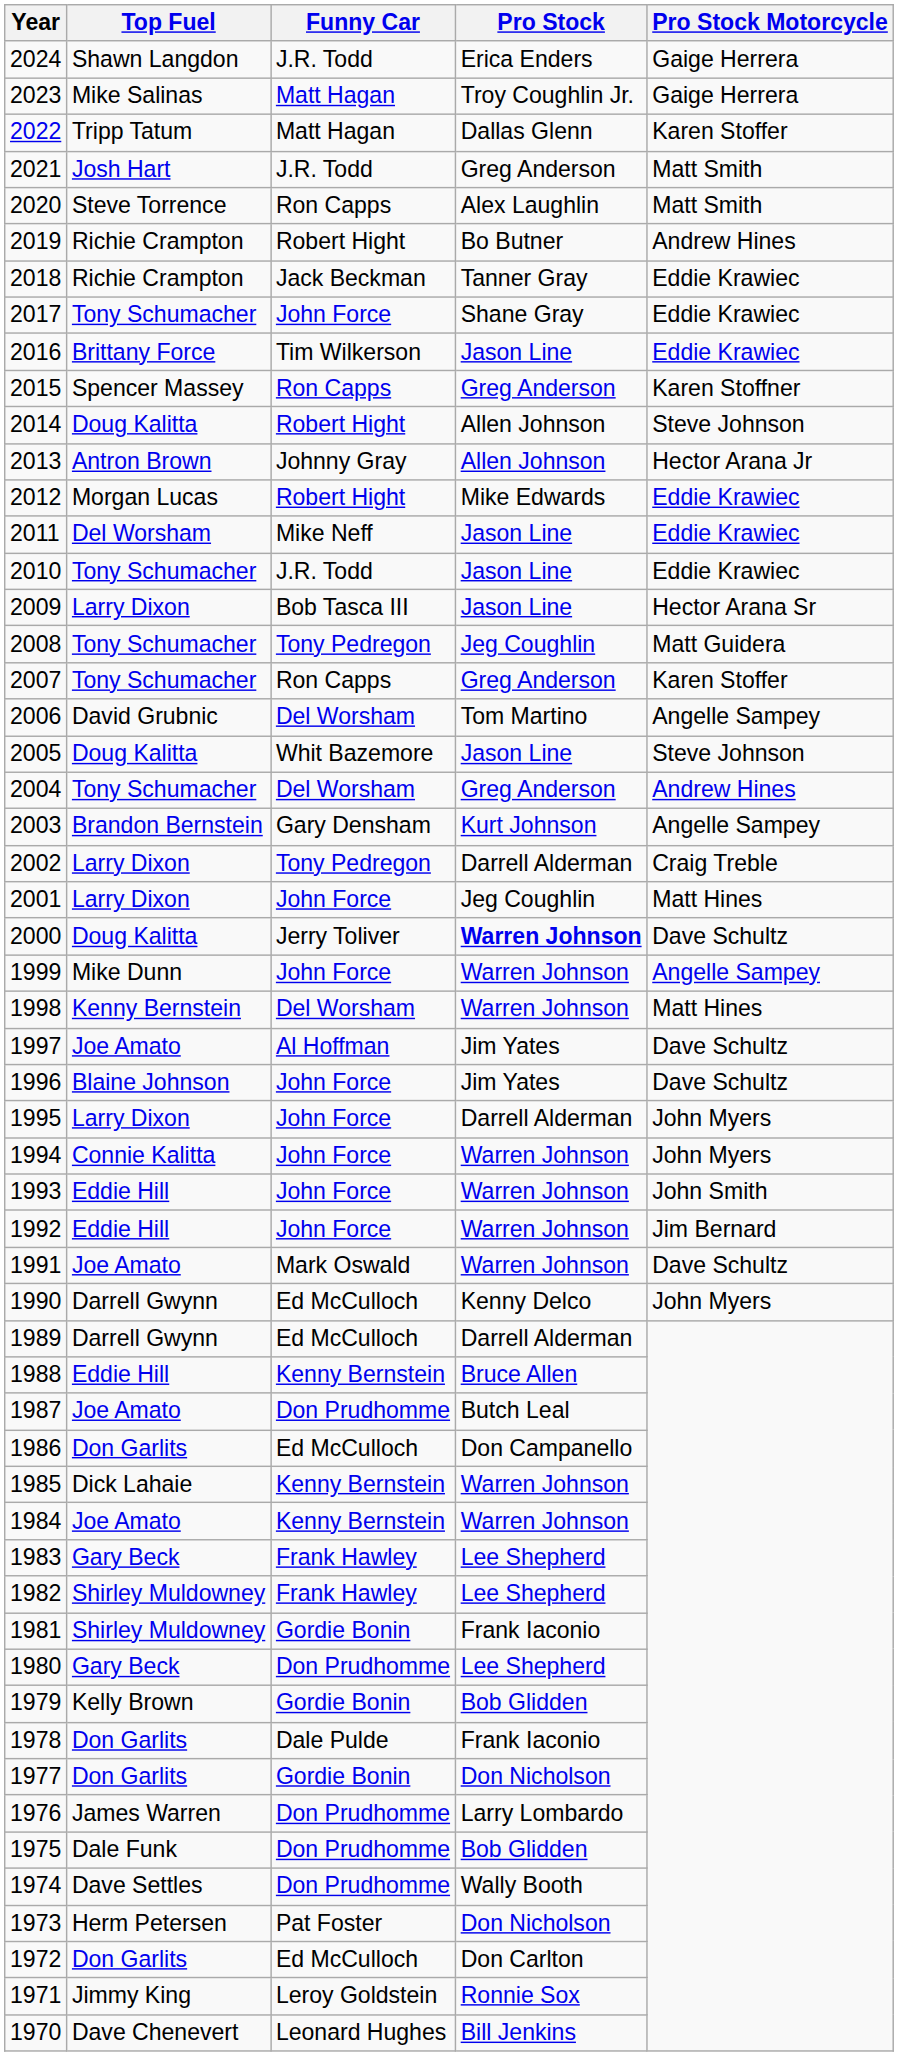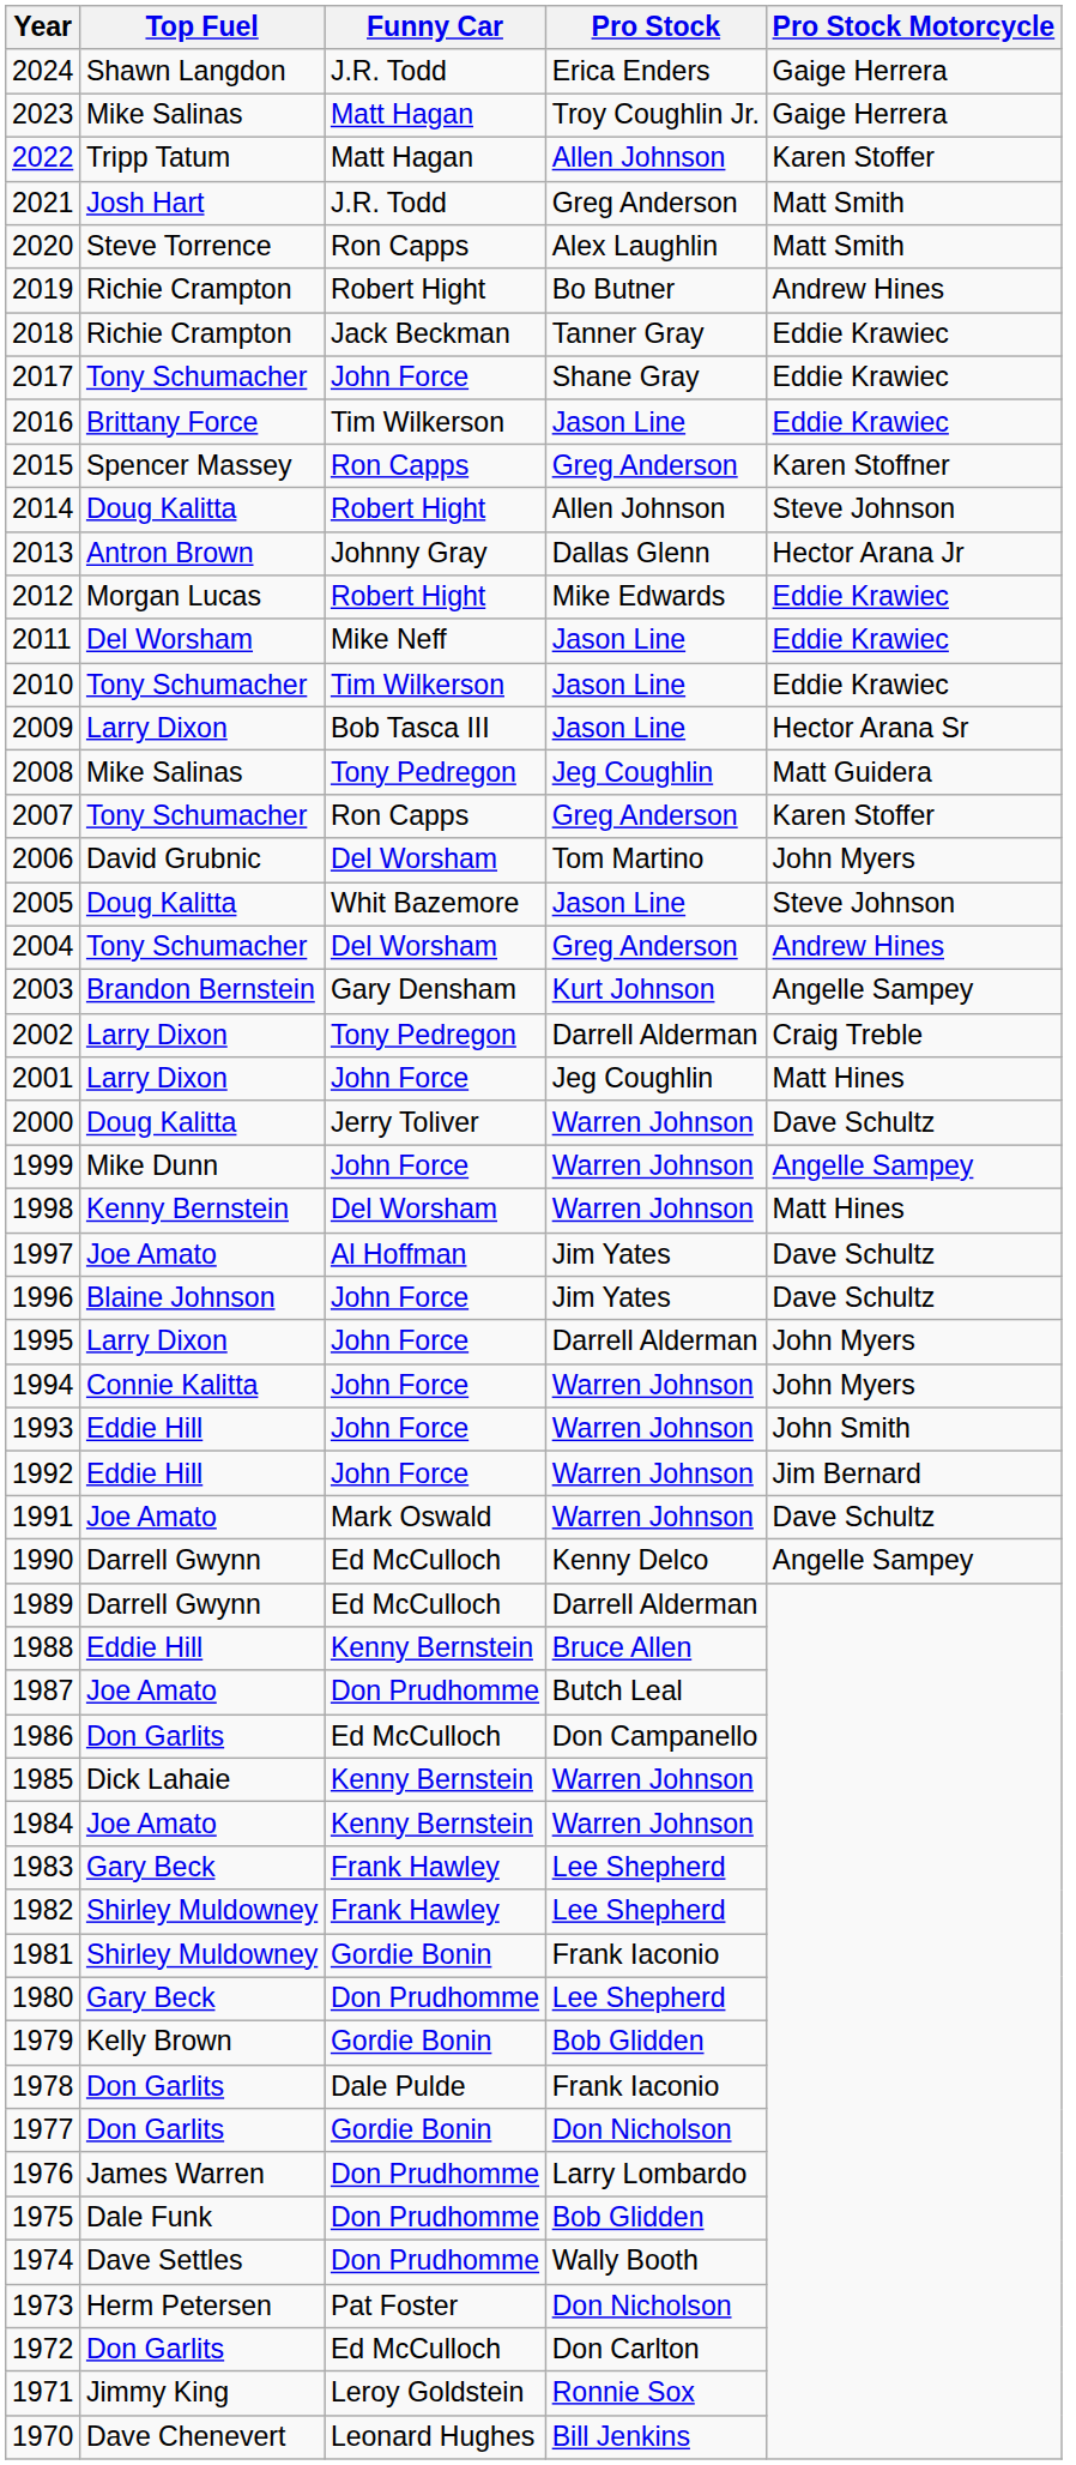2022 | Pro Stock: Dallas Glenn -> Allen Johnson
2013 | Pro Stock: Allen Johnson -> Dallas Glenn
2010 | Funny Car: J.R. Todd -> Tim Wilkerson
2008 | Top Fuel: Tony Schumacher -> Mike Salinas
2006 | Pro Stock Motorcycle: Angelle Sampey -> John Myers
2000 | Pro Stock: bold -> normal
1990 | Pro Stock Motorcycle: John Myers -> Angelle Sampey
